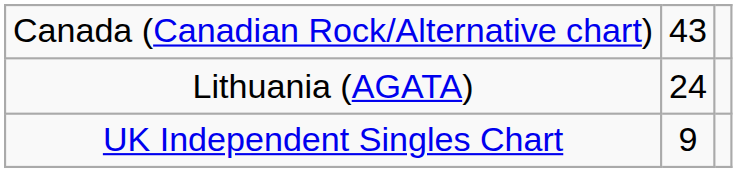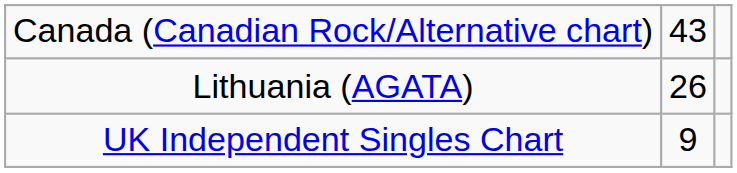Lithuania (AGATA) | column 2: 24 -> 26
